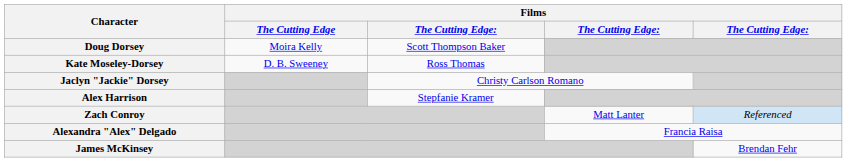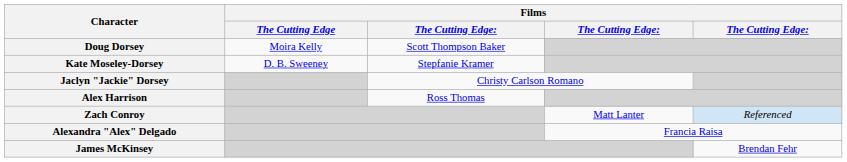Kate Moseley-Dorsey | column 3: Ross Thomas -> Stepfanie Kramer
Alex Harrison | column 3: Stepfanie Kramer -> Ross Thomas
